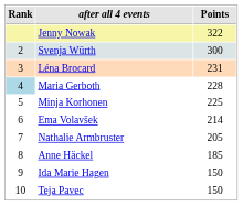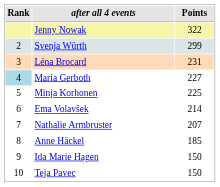Svenja Würth | Points: 300 -> 299
Maria Gerboth | Points: 228 -> 227
Nathalie Armbruster | Points: 205 -> 207
